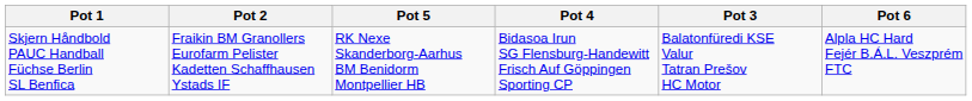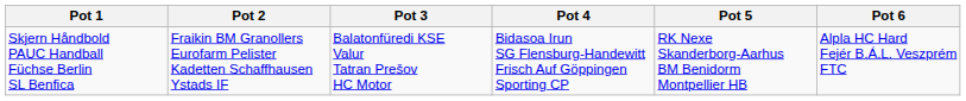columns swapped: Pot 3 <-> Pot 5
